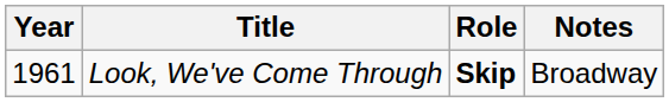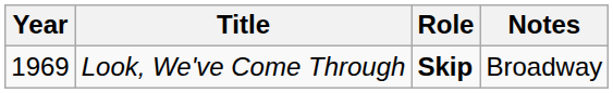Look, We've Come Through | Year: 1961 -> 1969
